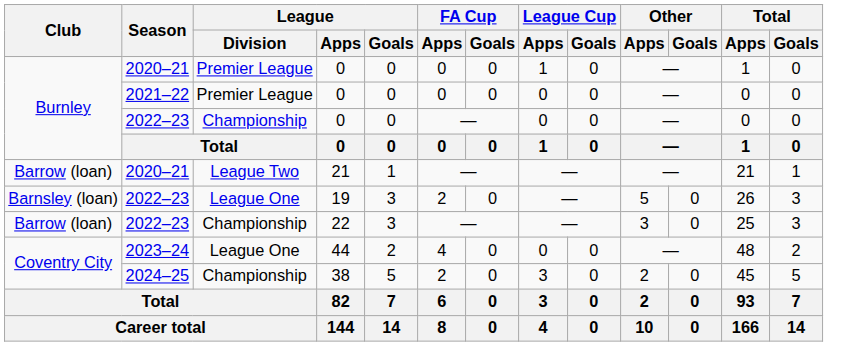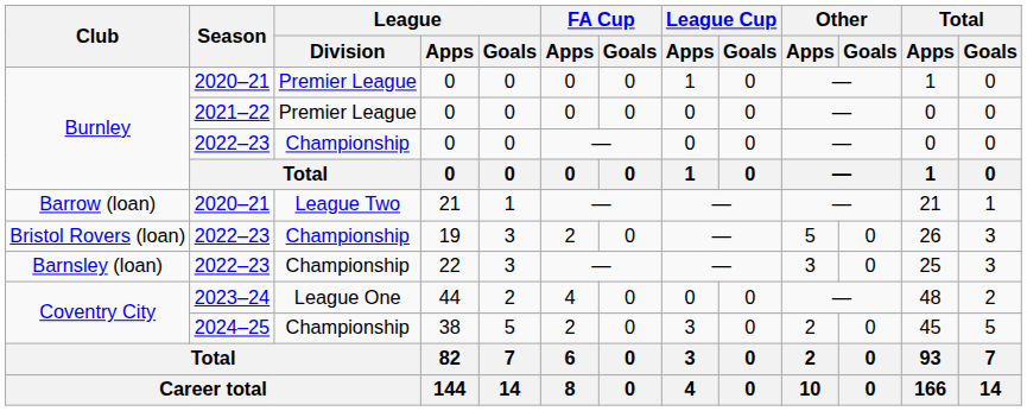19 | Club: Barnsley (loan) -> Bristol Rovers (loan)
19 | League / Division: League One -> Championship
22 | Club: Barrow (loan) -> Barnsley (loan)
